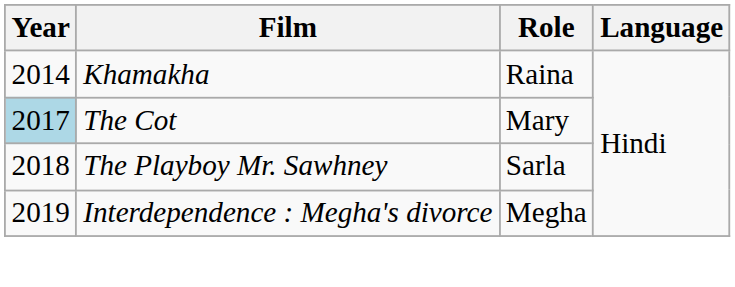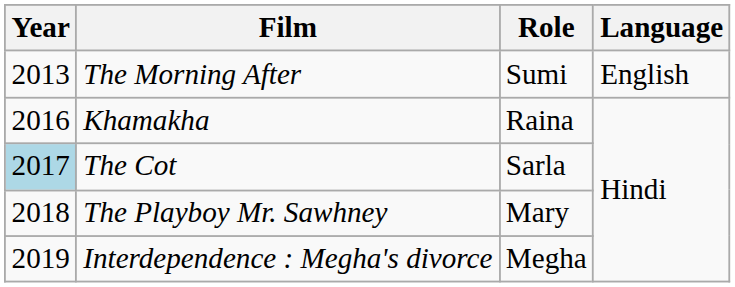+ row: 2013 | The Morning After | Sumi | English
Khamakha | Year: 2014 -> 2016
The Cot | Role: Mary -> Sarla
The Playboy Mr. Sawhney | Role: Sarla -> Mary
